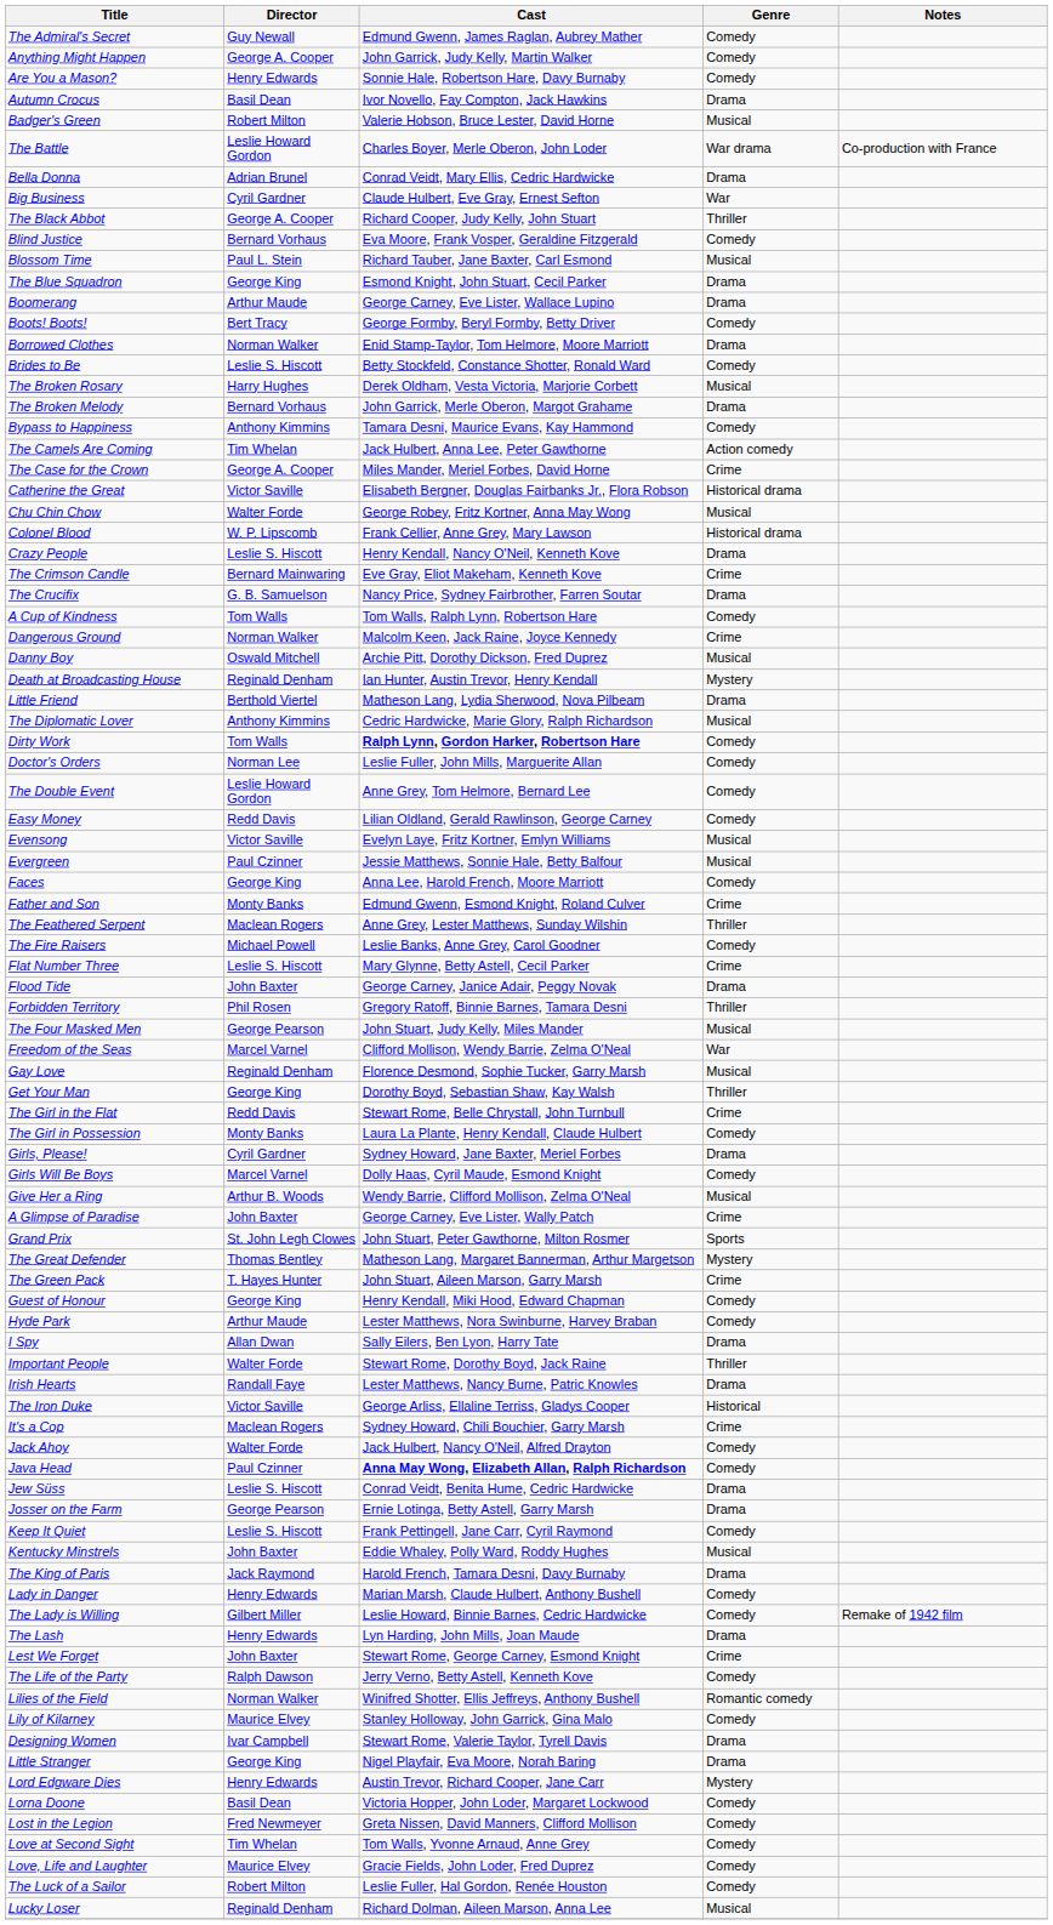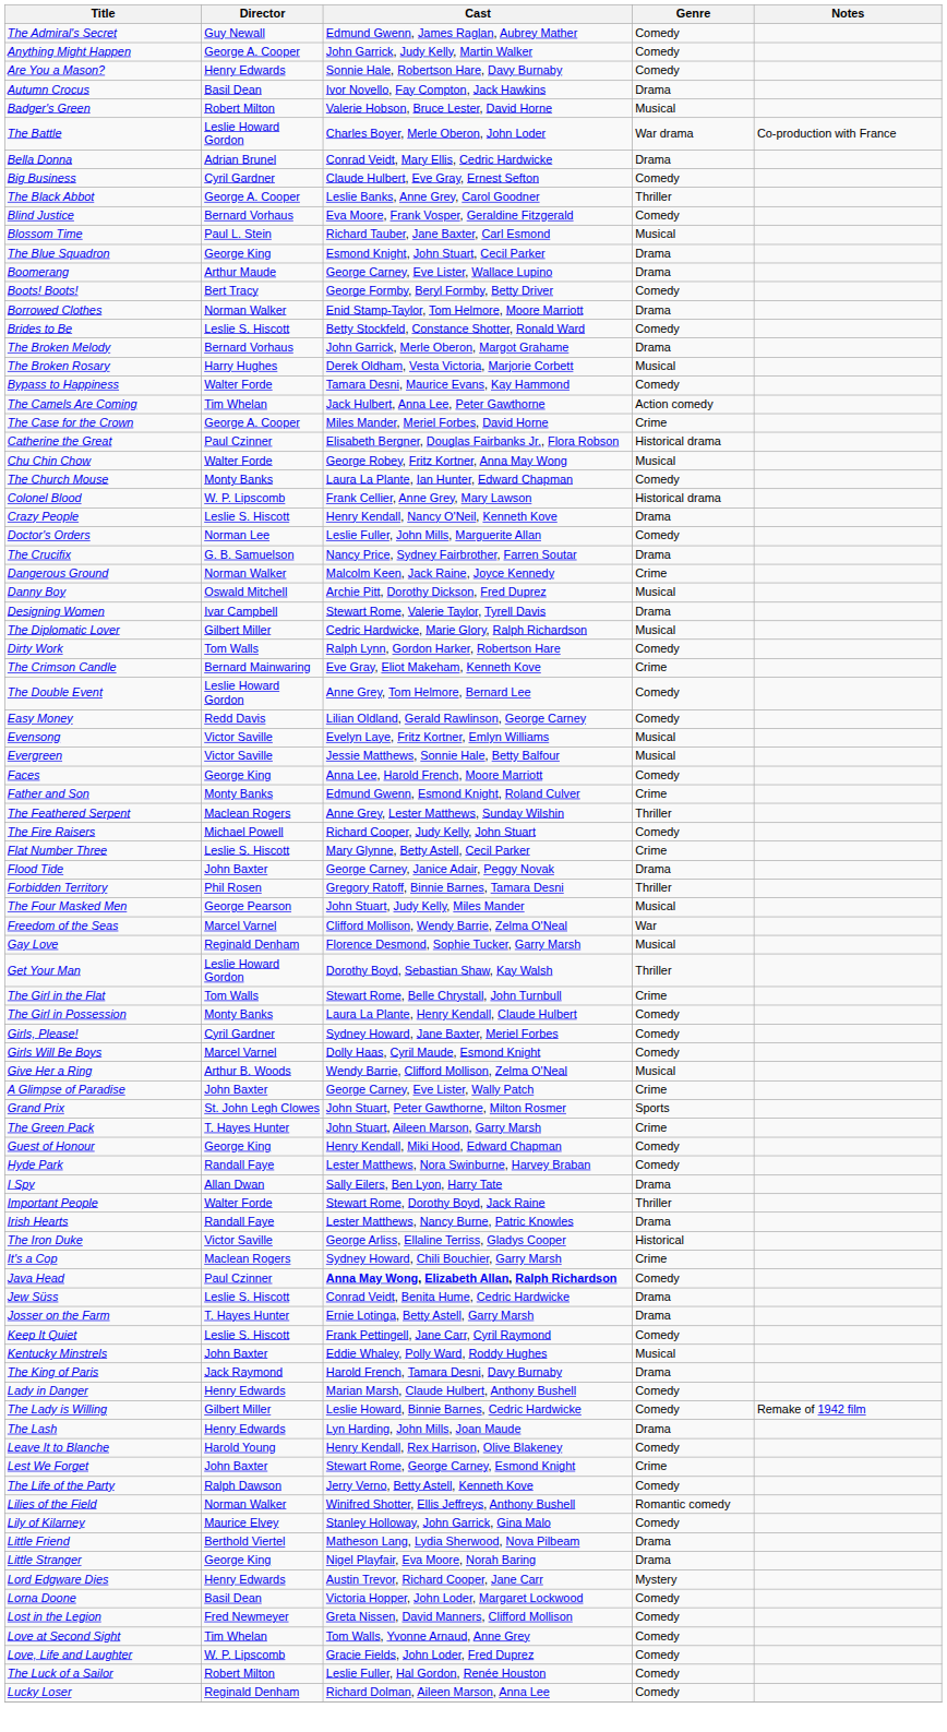Big Business | Genre: War -> Comedy
The Black Abbot | Cast: Richard Cooper, Judy Kelly, John Stuart -> Leslie Banks, Anne Grey, Carol Goodner
rows swapped: The Broken Melody <-> The Broken Rosary
Bypass to Happiness | Director: Anthony Kimmins -> Walter Forde
Catherine the Great | Director: Victor Saville -> Paul Czinner
+ row: The Church Mouse | Monty Banks | Laura La Plante, Ian Hunter, Edward Chapman | Comedy
rows swapped: The Crimson Candle <-> Doctor's Orders
- row: A Cup of Kindness | Tom Walls | Tom Walls, Ralph Lynn, Robertson Hare | Comedy
- row: Death at Broadcasting House | Reginald Denham | Ian Hunter, Austin Trevor, Henry Kendall | Mystery
rows swapped: Designing Women <-> Little Friend
The Diplomatic Lover | Director: Anthony Kimmins -> Gilbert Miller
Dirty Work | Cast: bold -> normal
Evergreen | Director: Paul Czinner -> Victor Saville
The Fire Raisers | Cast: Leslie Banks, Anne Grey, Carol Goodner -> Richard Cooper, Judy Kelly, John Stuart
Get Your Man | Director: George King -> Leslie Howard Gordon
The Girl in the Flat | Director: Redd Davis -> Tom Walls
Girls, Please! | Genre: Drama -> Comedy
- row: The Great Defender | Thomas Bentley | Matheson Lang, Margaret Bannerman, Arthur Margetson | Mystery
Hyde Park | Director: Arthur Maude -> Randall Faye
- row: Jack Ahoy | Walter Forde | Jack Hulbert, Nancy O'Neil, Alfred Drayton | Comedy
Josser on the Farm | Director: George Pearson -> T. Hayes Hunter
+ row: Leave It to Blanche | Harold Young | Henry Kendall, Rex Harrison, Olive Blakeney | Comedy
Love, Life and Laughter | Director: Maurice Elvey -> W. P. Lipscomb
Lucky Loser | Genre: Musical -> Comedy
